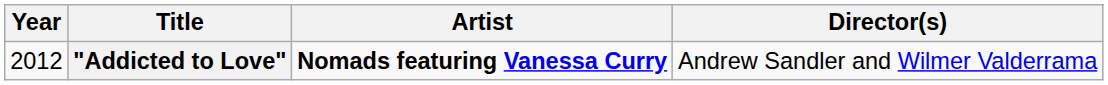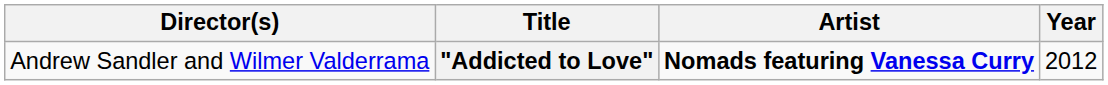columns swapped: Year <-> Director(s)
